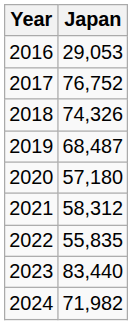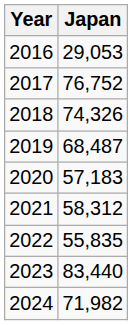2020 | Japan: 57,180 -> 57,183
